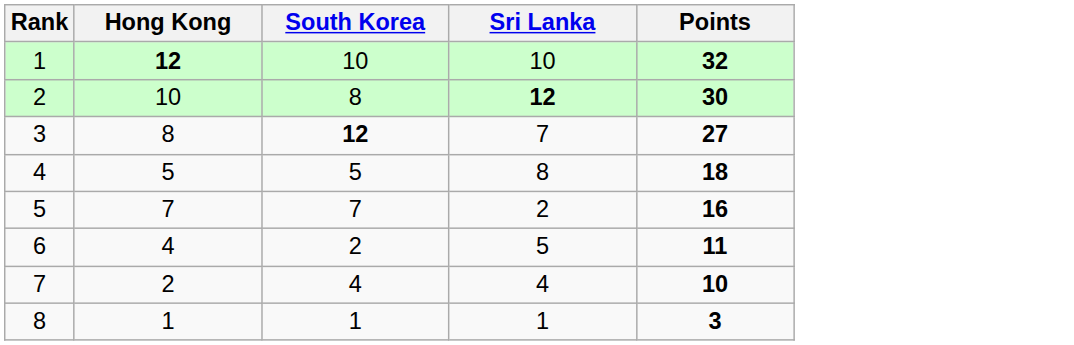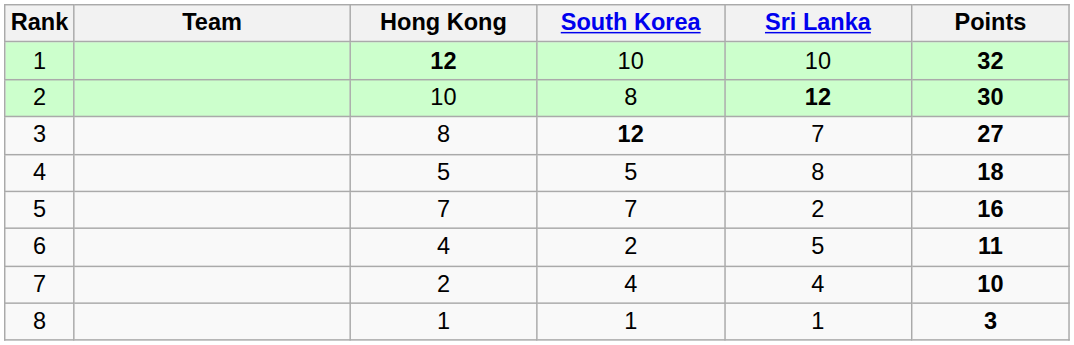+ column: Team
